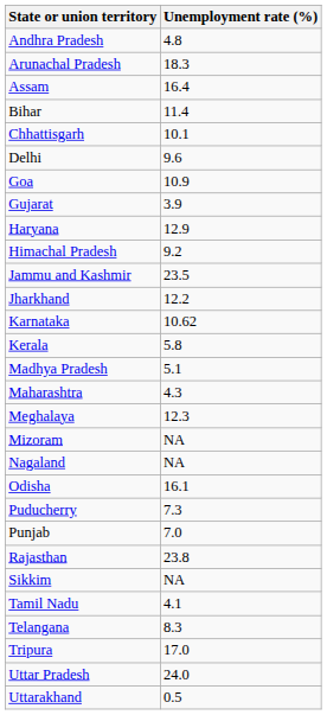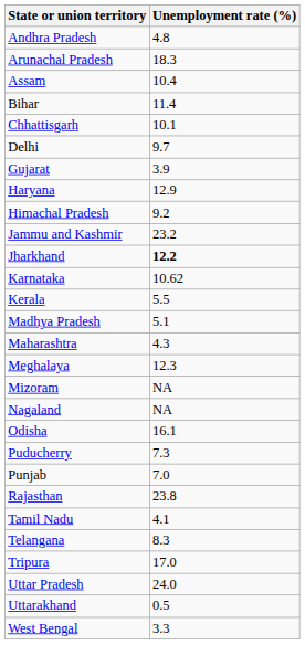Assam | Unemployment rate (%): 16.4 -> 10.4
Delhi | Unemployment rate (%): 9.6 -> 9.7
- row: Goa | 10.9
Jammu and Kashmir | Unemployment rate (%): 23.5 -> 23.2
Jharkhand | Unemployment rate (%): normal -> bold
Kerala | Unemployment rate (%): 5.8 -> 5.5
- row: Sikkim | NA
+ row: West Bengal | 3.3
